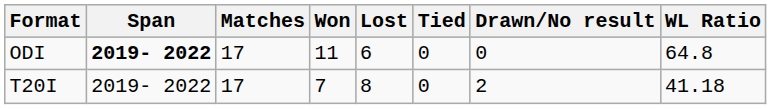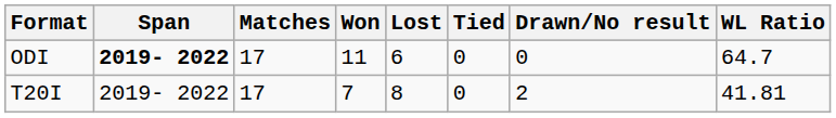ODI | WL Ratio: 64.8 -> 64.7
T20I | WL Ratio: 41.18 -> 41.81
